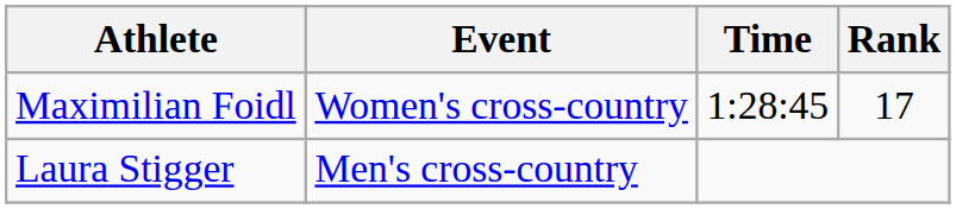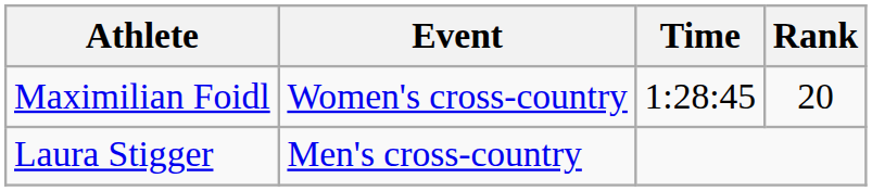Maximilian Foidl | Rank: 17 -> 20
